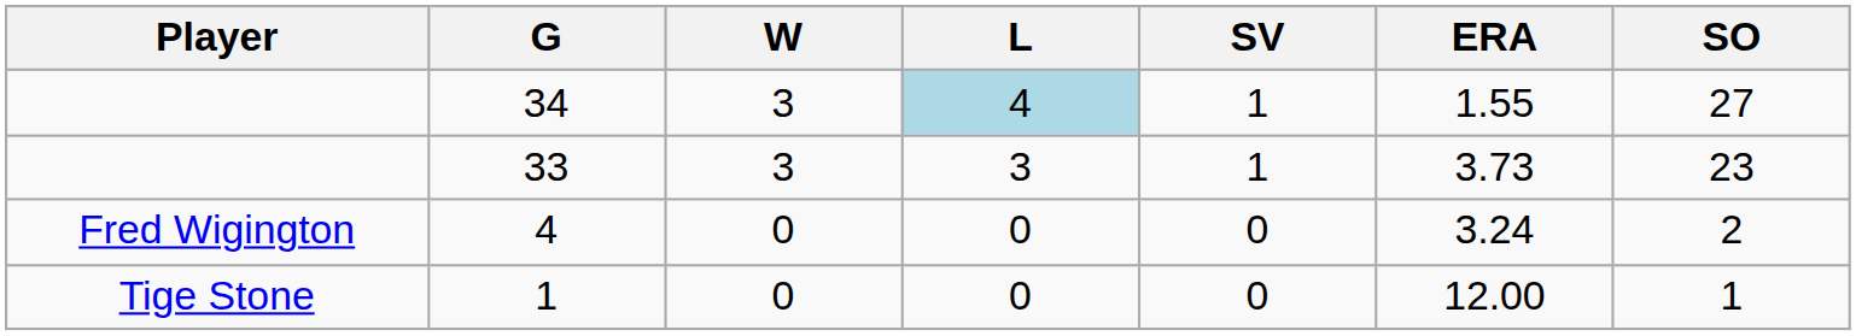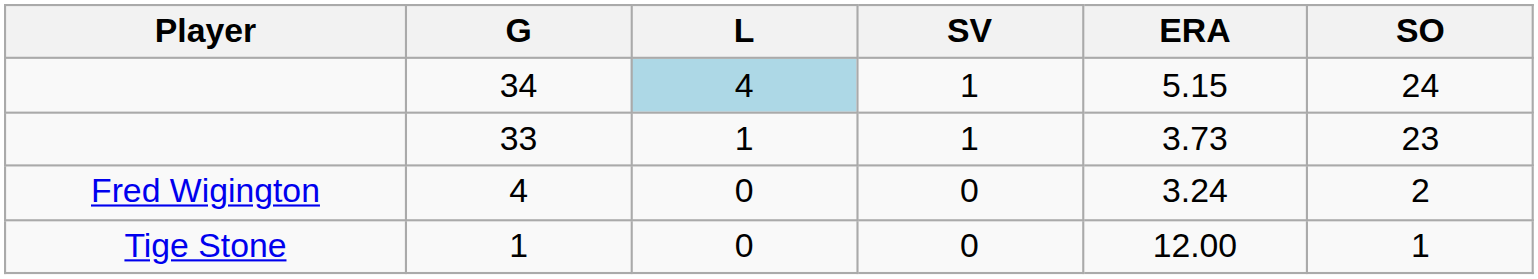- column: W | 3 | 3 | 0 | 0
34 | ERA: 1.55 -> 5.15
34 | SO: 27 -> 24
33 | L: 3 -> 1
